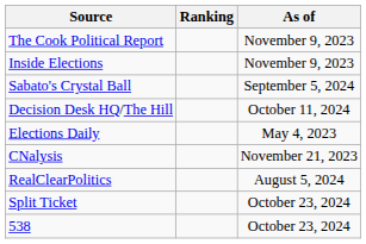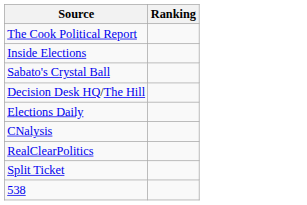- column: As of | November 9, 2023 | November 9, 2023 | September 5, 2024 | October 11, 2024 | May 4, 2023 | November 21, 2023 | August 5, 2024 | October 23, 2024 | October 23, 2024
